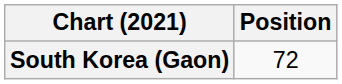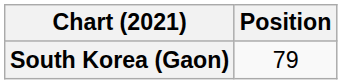South Korea (Gaon) | Position: 72 -> 79
